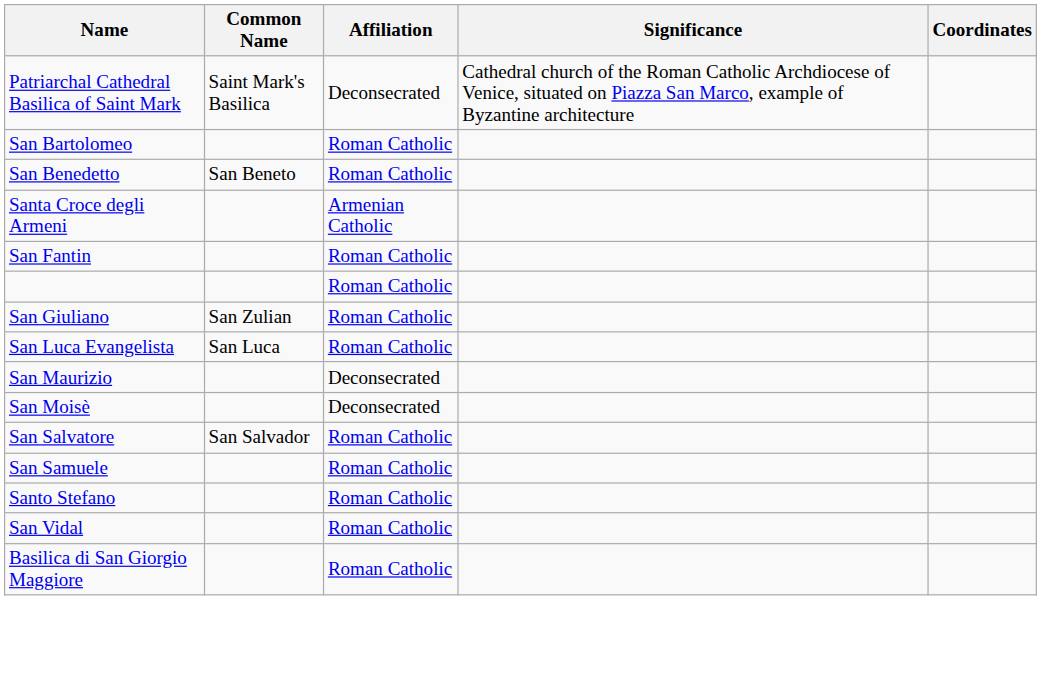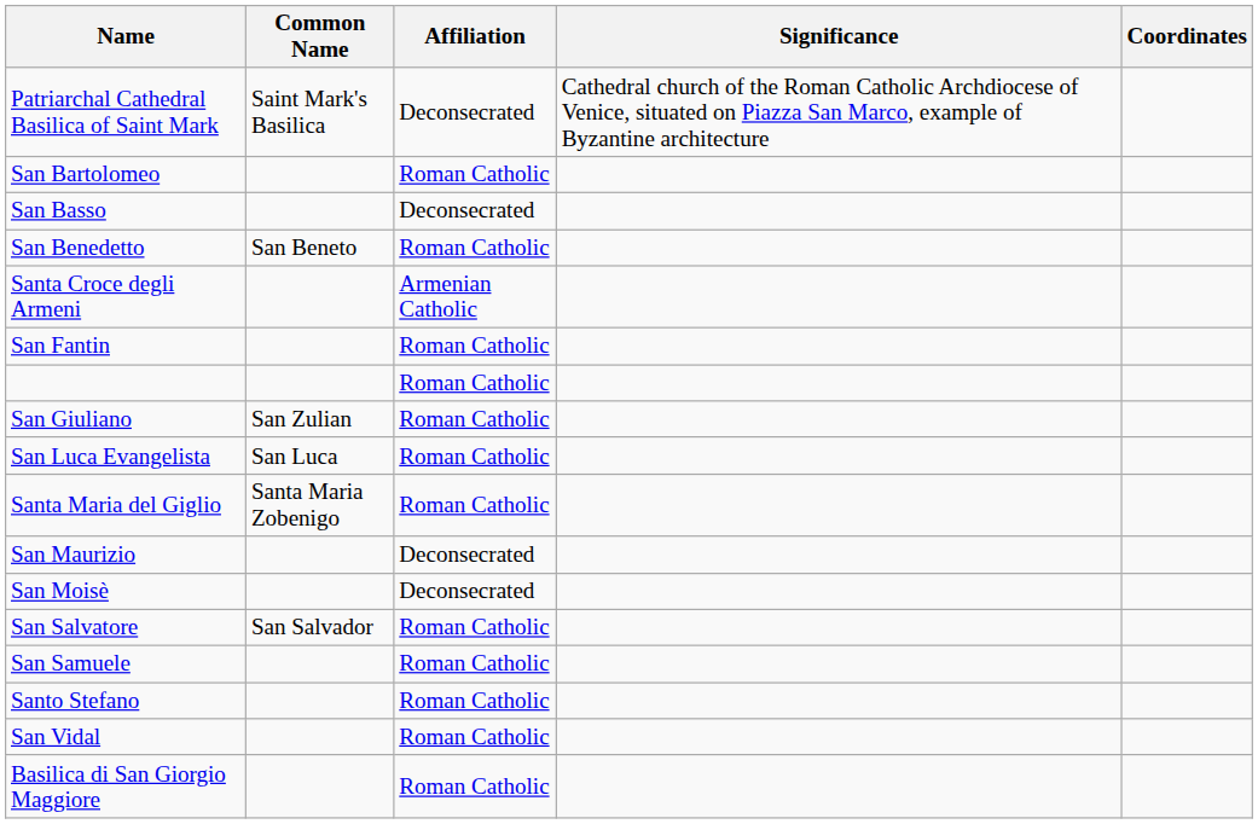+ row: San Basso | Deconsecrated
+ row: Santa Maria del Giglio | Santa Maria Zobenigo | Roman Catholic
